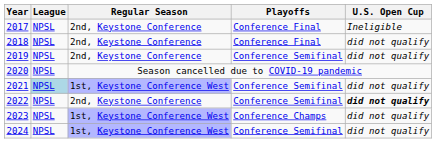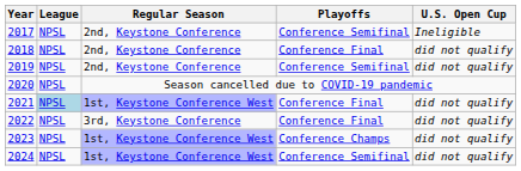2017 | Playoffs: Conference Final -> Conference Semifinal
2021 | Playoffs: Conference Semifinal -> Conference Final
2022 | Regular Season: 2nd, Keystone Conference -> 3rd, Keystone Conference
2022 | Playoffs: Conference Semifinal -> Conference Final
2022 | U.S. Open Cup: bold -> normal
